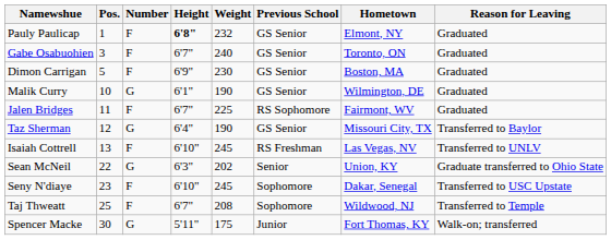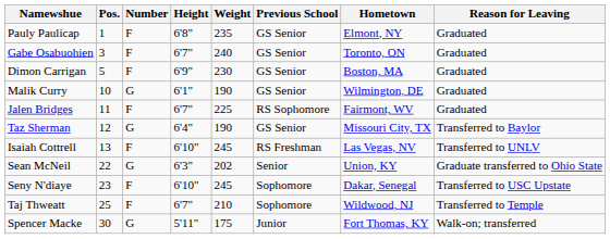Pauly Paulicap | Height: bold -> normal
Pauly Paulicap | Weight: 232 -> 235
Taj Thweatt | Weight: 208 -> 210
